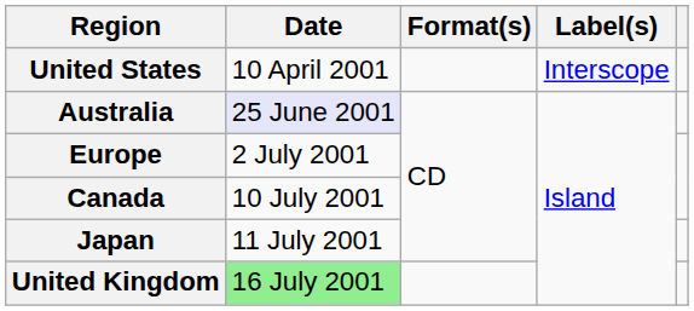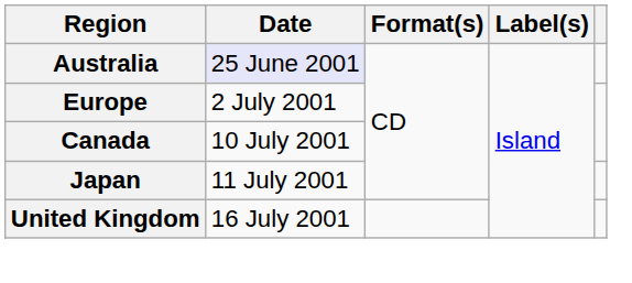- row: United States | 10 April 2001 | Interscope
United Kingdom | Date: lightgreen background -> no background
